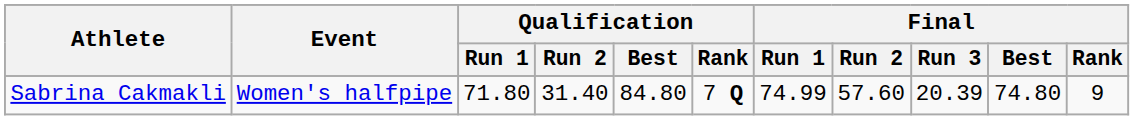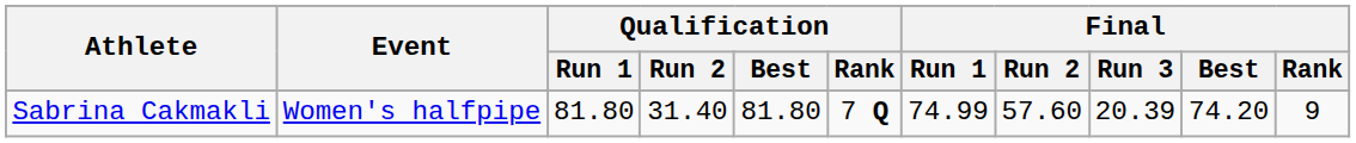Sabrina Cakmakli | Qualification / Run 1: 71.80 -> 81.80
Sabrina Cakmakli | Qualification / Best: 84.80 -> 81.80
Sabrina Cakmakli | Final / Best: 74.80 -> 74.20
